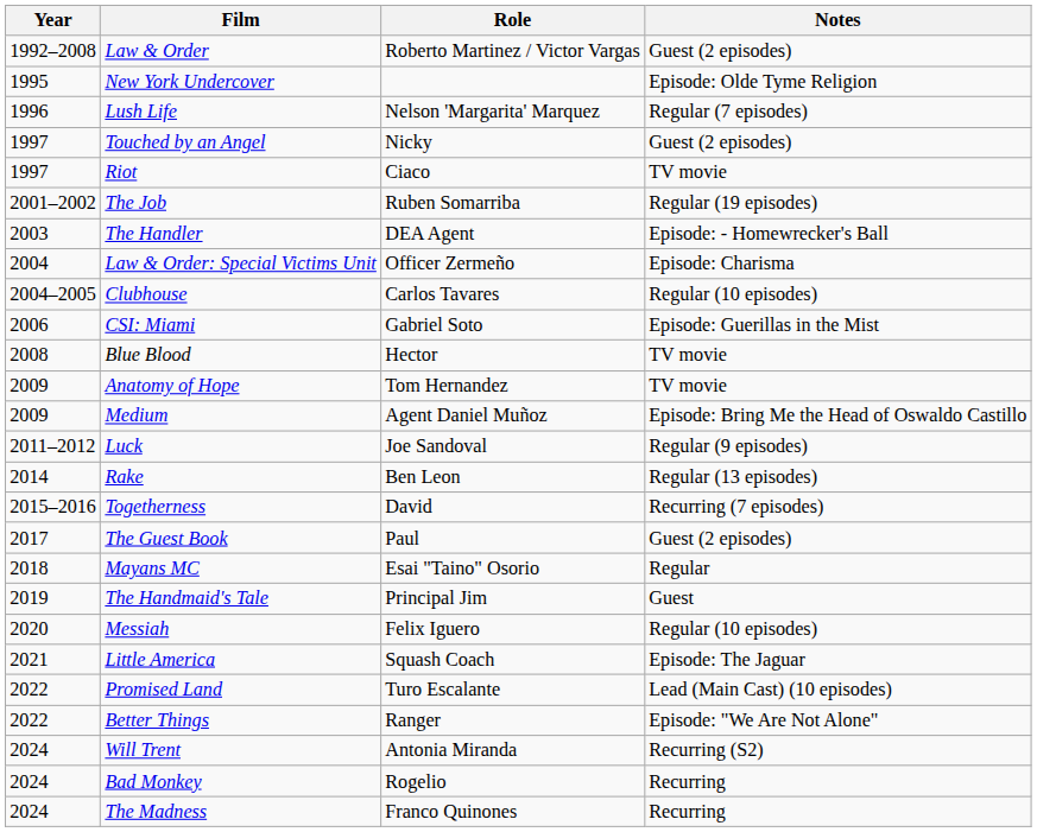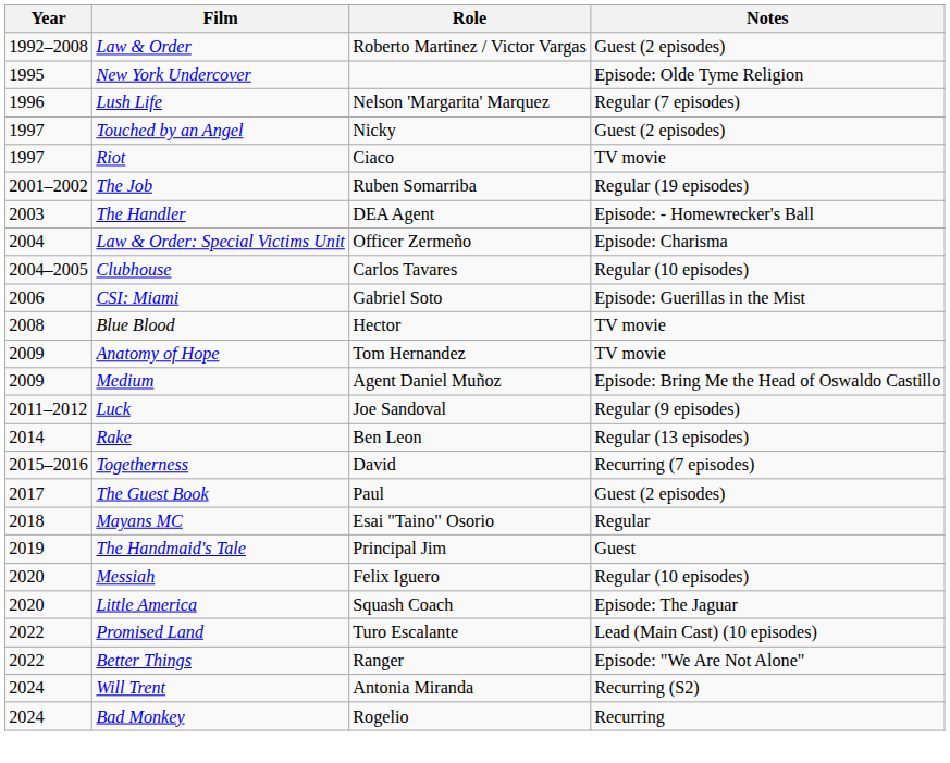Little America | Year: 2021 -> 2020
- row: 2024 | The Madness | Franco Quinones | Recurring
